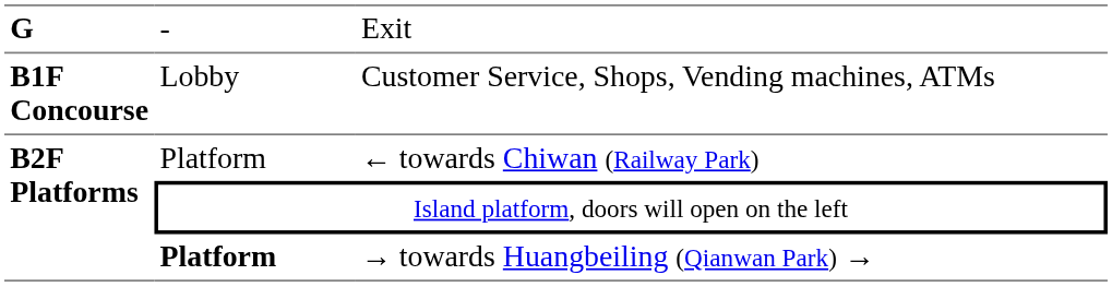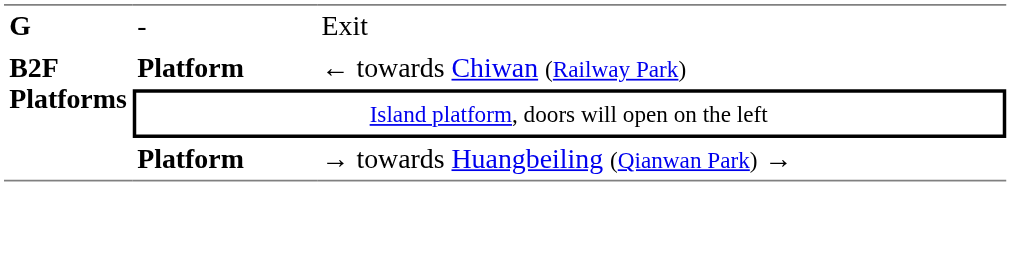- row: B1F Concourse | Lobby | Customer Service, Shops, Vending machines, ATMs
← towards Chiwan (Railway Park) | column 2: normal -> bold
